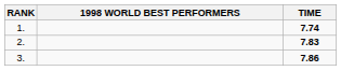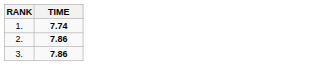- column: 1998 WORLD BEST PERFORMERS
2. | TIME: 7.83 -> 7.86
